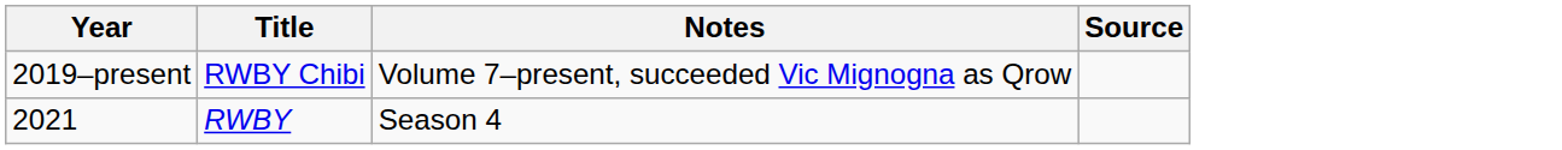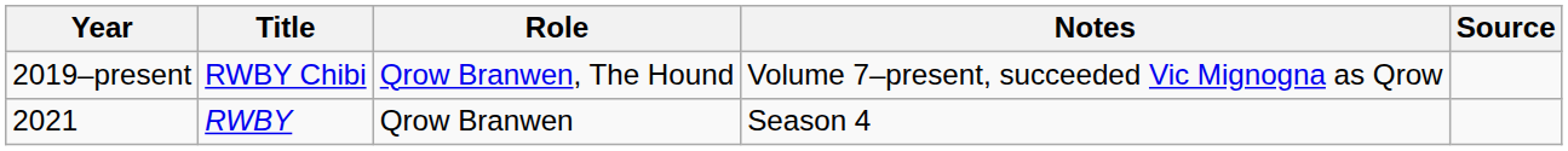+ column: Role | Qrow Branwen, The Hound | Qrow Branwen
